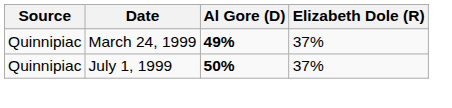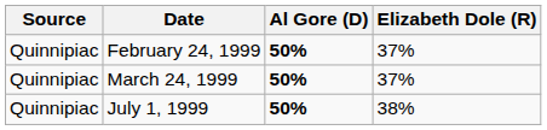+ row: Quinnipiac | February 24, 1999 | 50% | 37%
March 24, 1999 | Al Gore (D): 49% -> 50%
July 1, 1999 | Elizabeth Dole (R): 37% -> 38%
